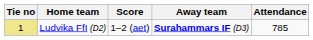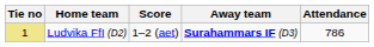Ludvika FfI (D2) | Attendance: 785 -> 786
